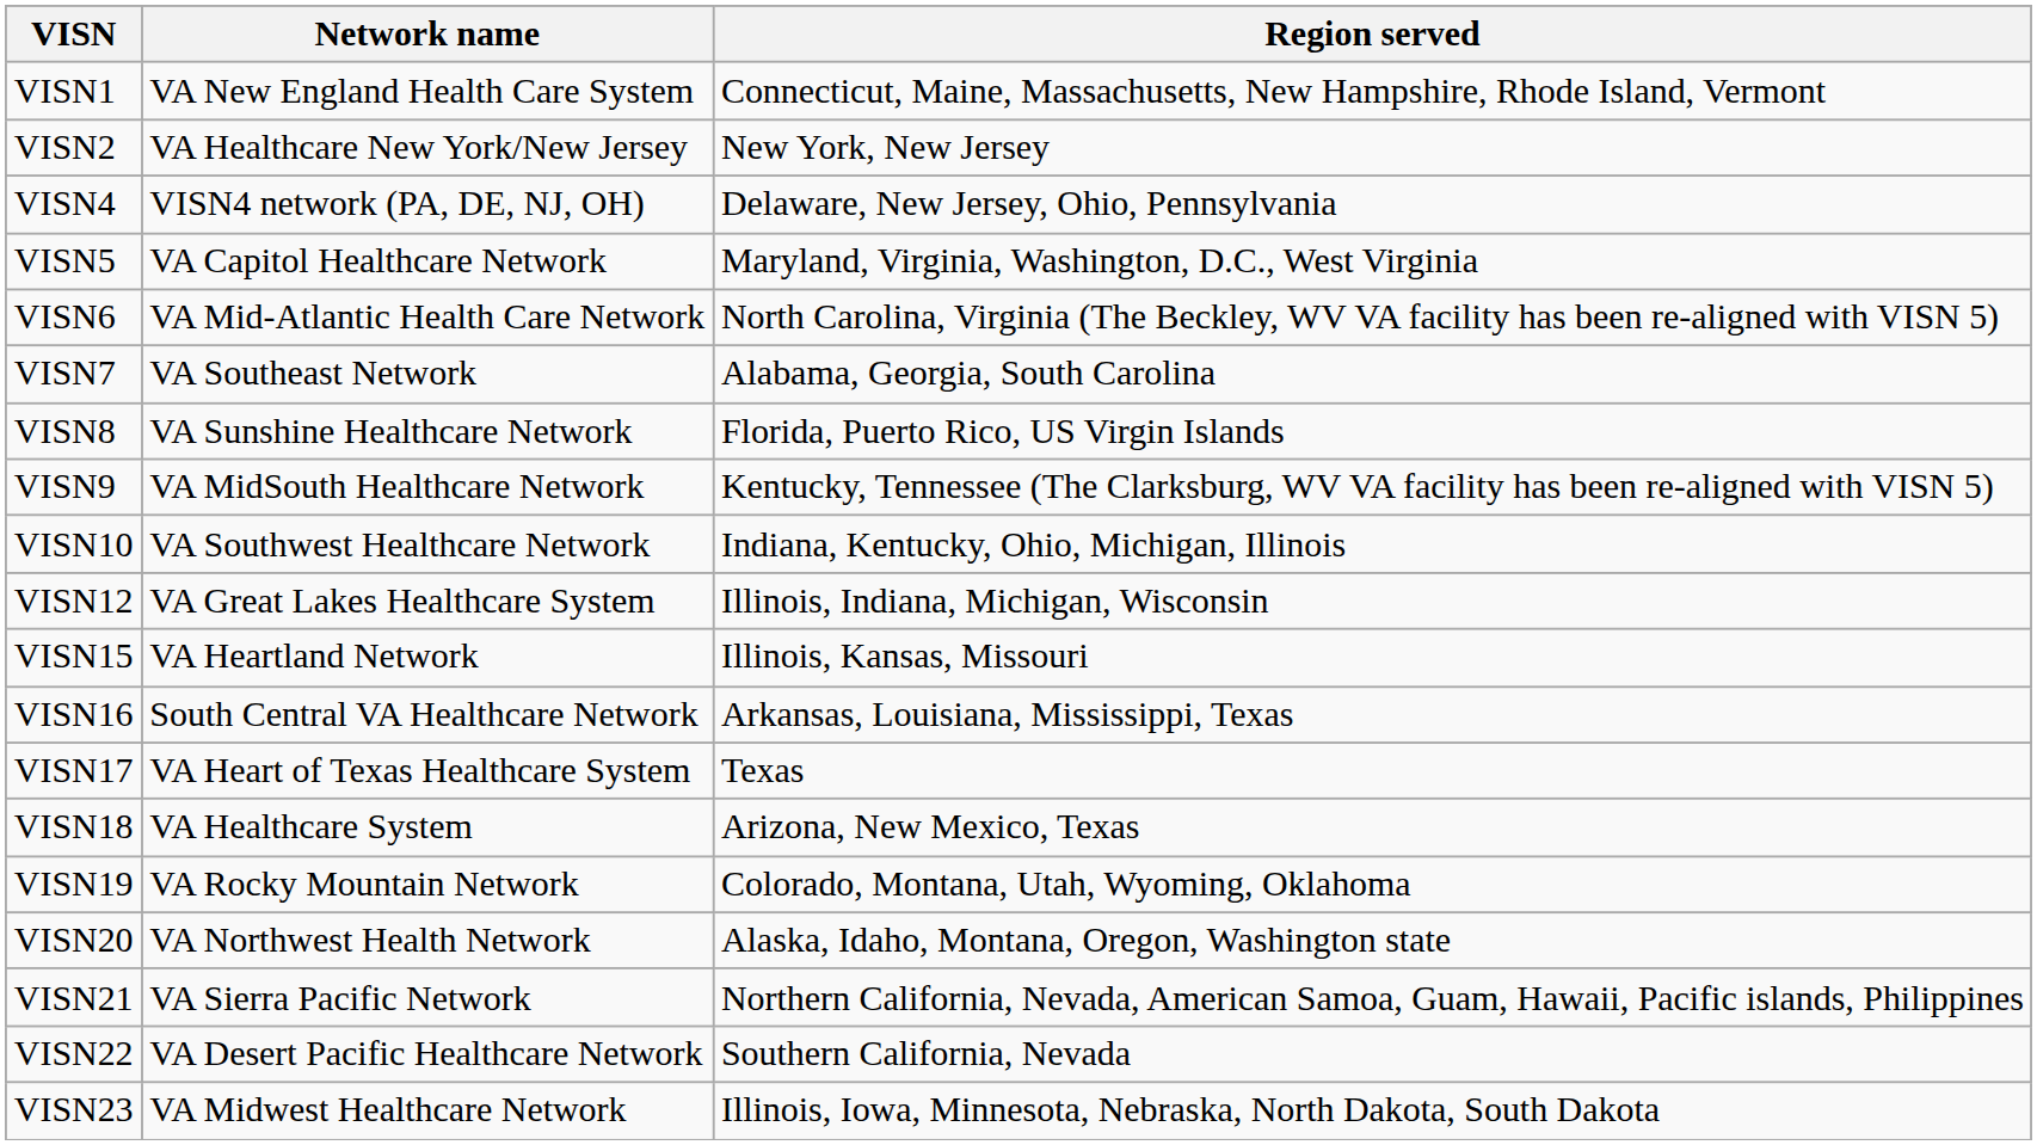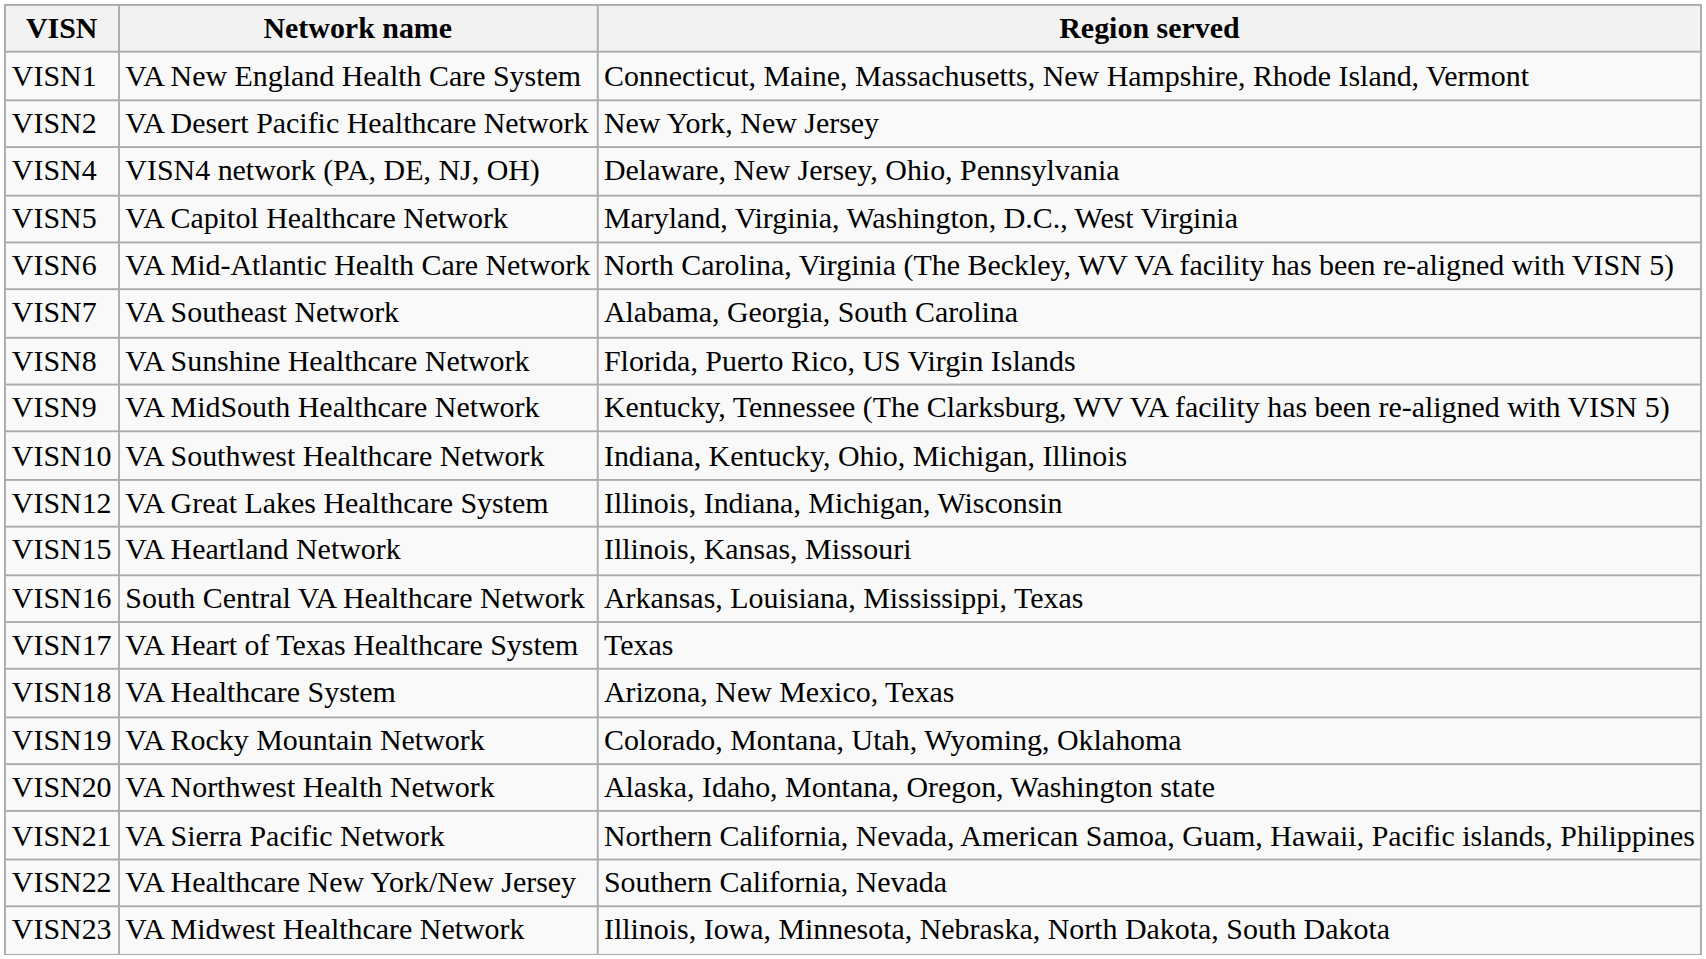VISN2 | Network name: VA Healthcare New York/New Jersey -> VA Desert Pacific Healthcare Network
VISN22 | Network name: VA Desert Pacific Healthcare Network -> VA Healthcare New York/New Jersey
